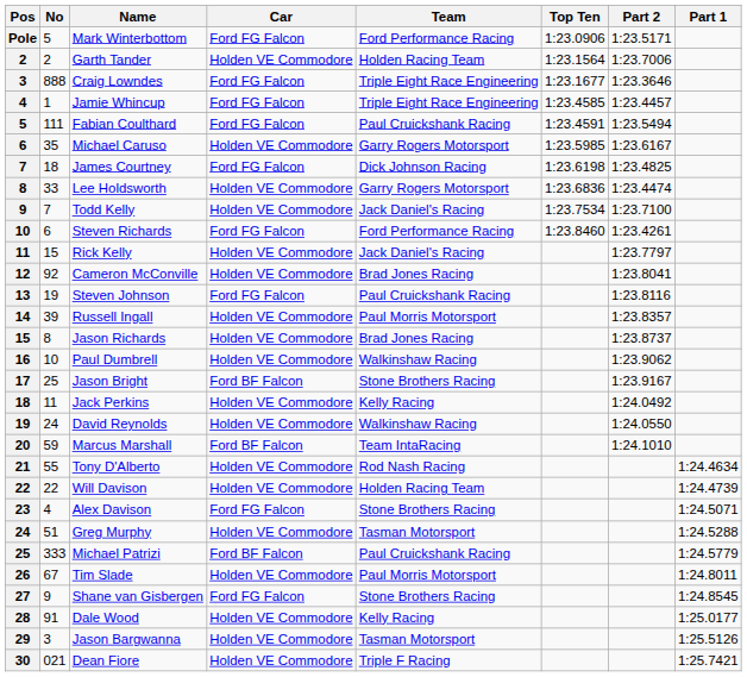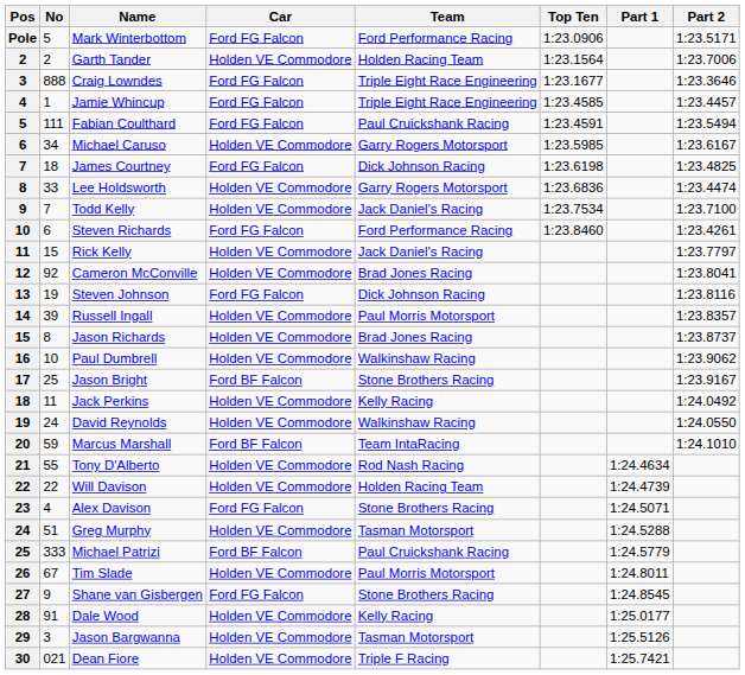columns swapped: Part 2 <-> Part 1
Michael Caruso | No: 35 -> 34
Steven Johnson | Team: Paul Cruickshank Racing -> Dick Johnson Racing
